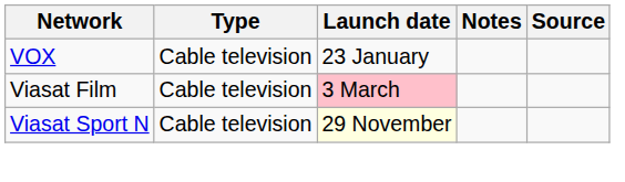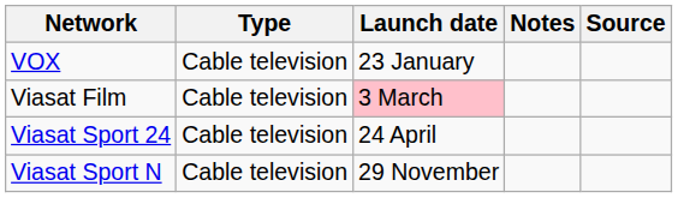+ row: Viasat Sport 24 | Cable television | 24 April
Viasat Sport N | Launch date: lightyellow background -> no background
